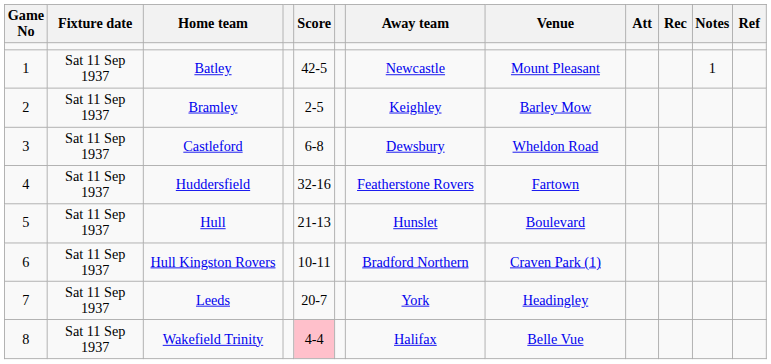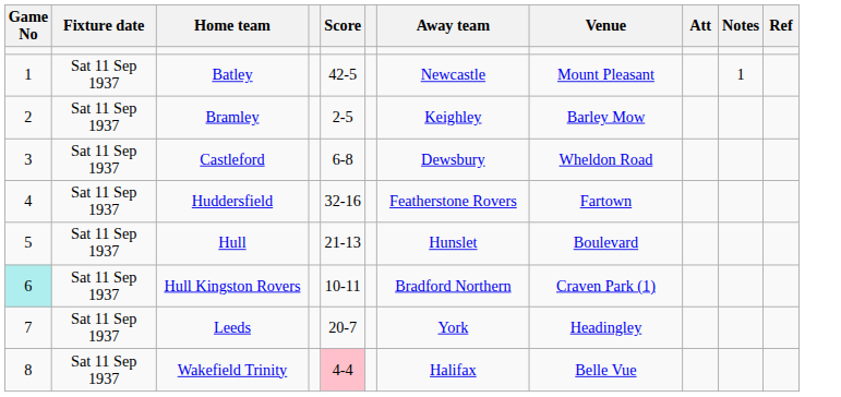- column: Rec
Hull Kingston Rovers | Game No: no background -> paleturquoise background
